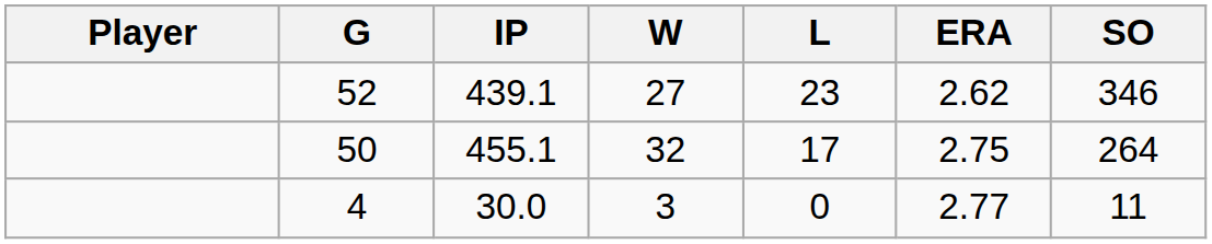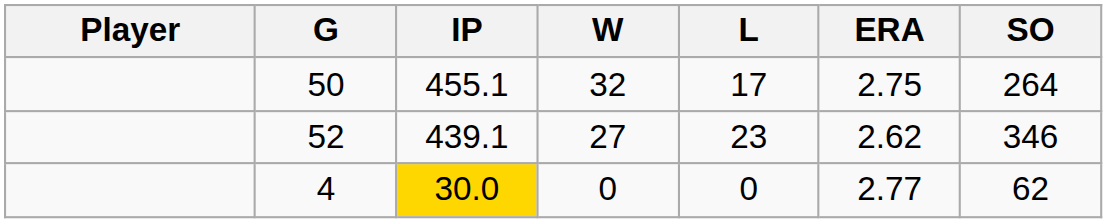rows swapped: 50 <-> 52
4 | IP: no background -> gold background
4 | W: 3 -> 0
4 | SO: 11 -> 62
